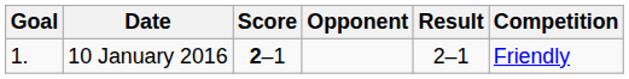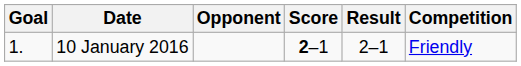columns swapped: Opponent <-> Score
